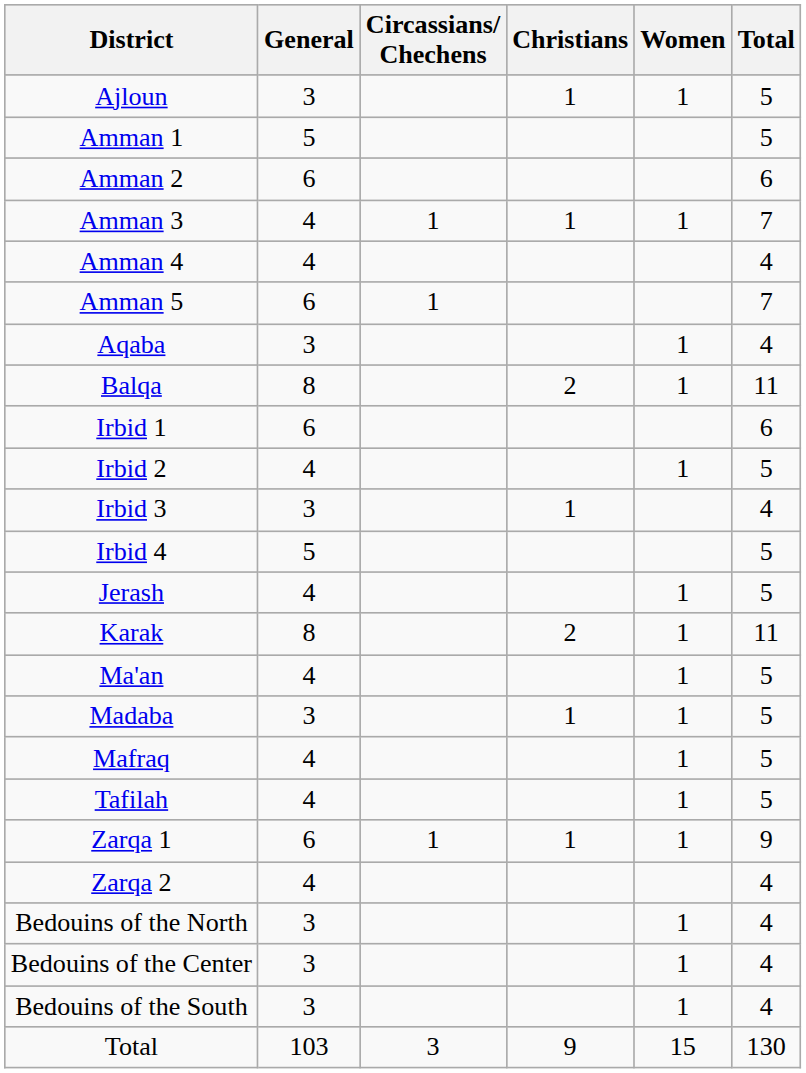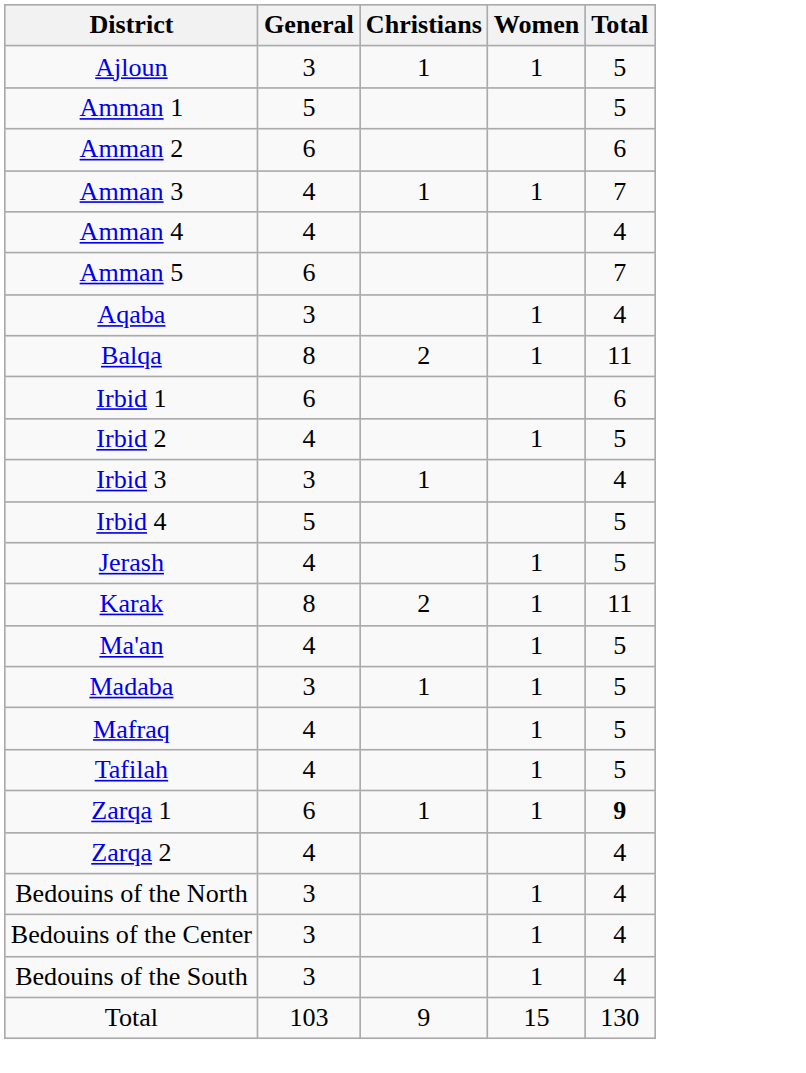- column: Circassians/ Chechens | 1 | 1 | 1 | 3
Zarqa 1 | Total: normal -> bold
